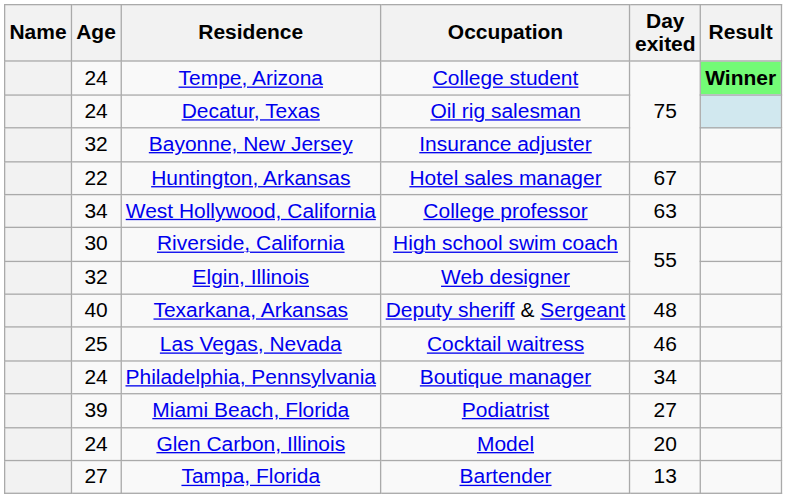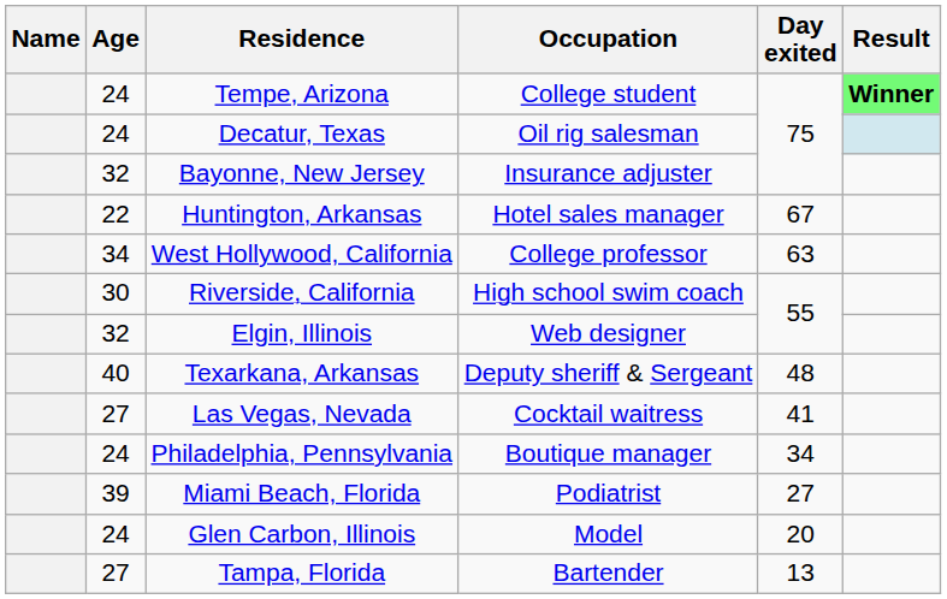Las Vegas, Nevada | Age: 25 -> 27
Las Vegas, Nevada | Day exited: 46 -> 41
